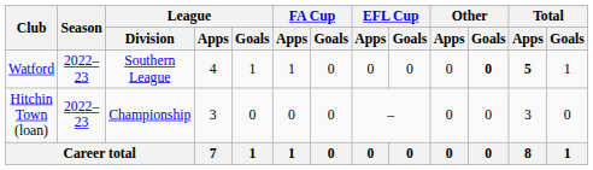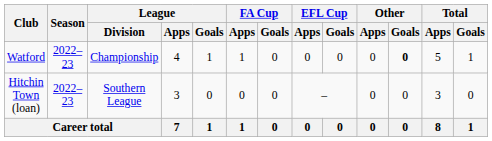Watford | League / Division: Southern League -> Championship
Watford | Total / Apps: bold -> normal
Hitchin Town (loan) | League / Division: Championship -> Southern League
